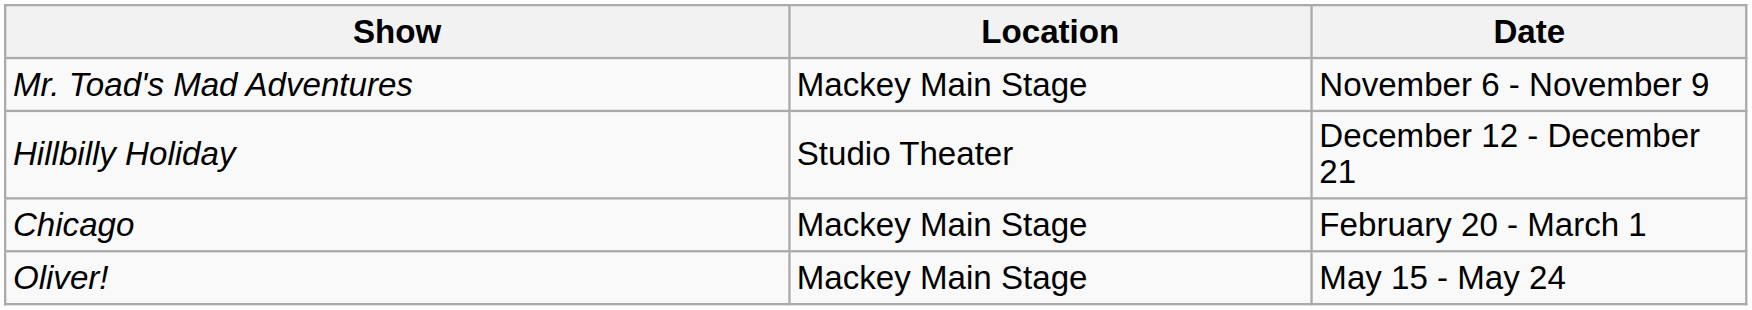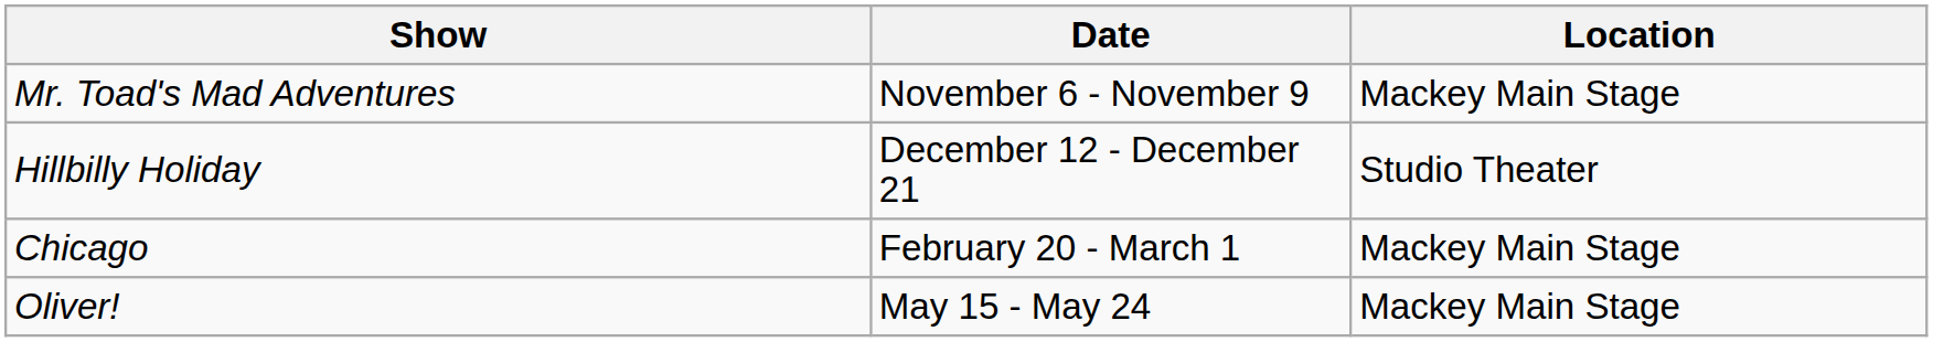columns swapped: Date <-> Location
